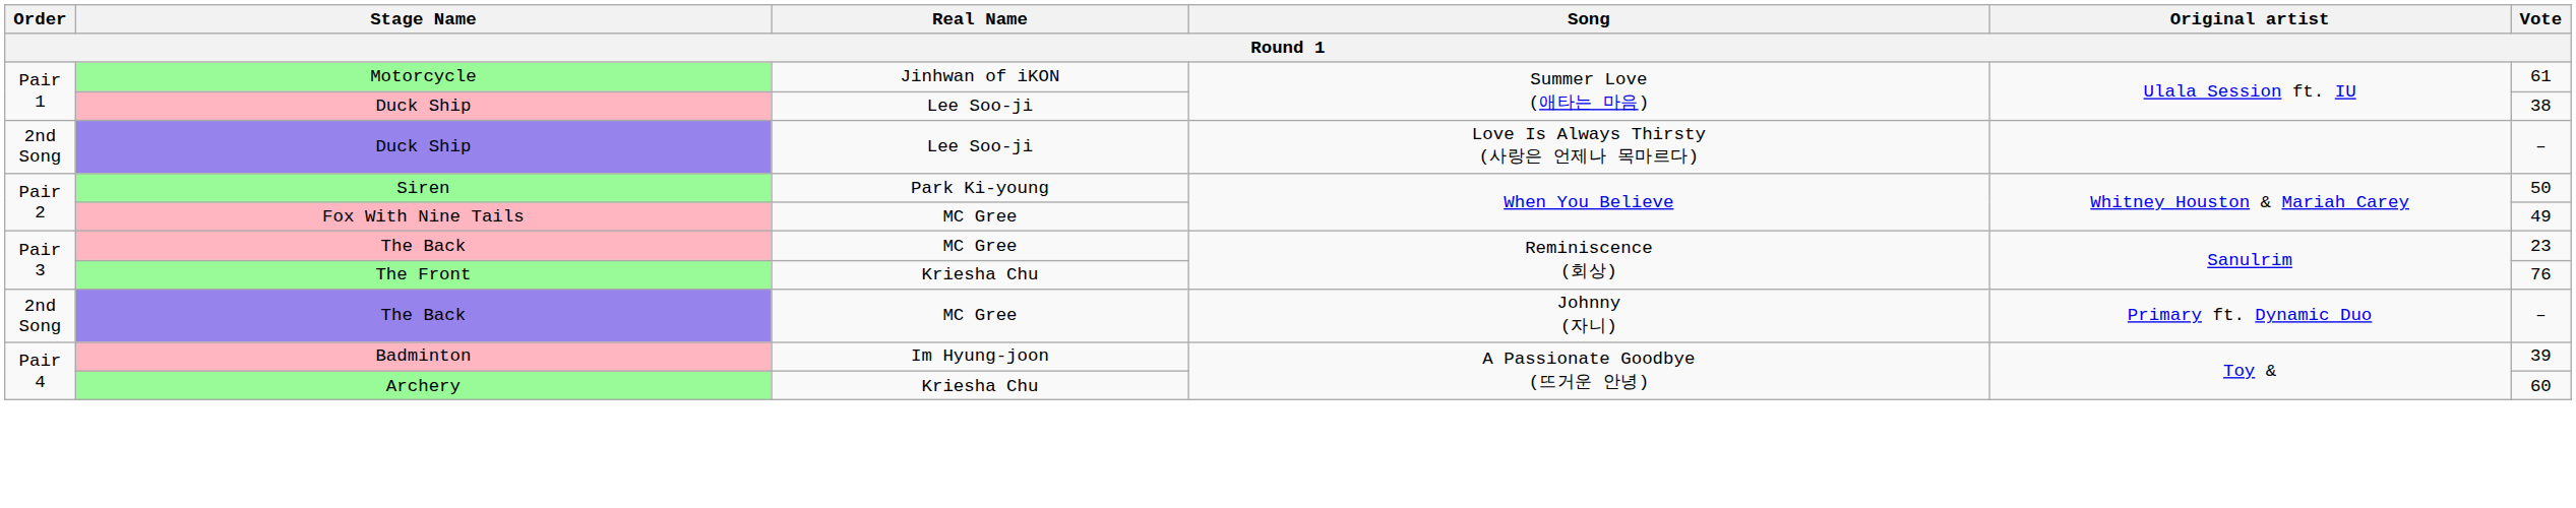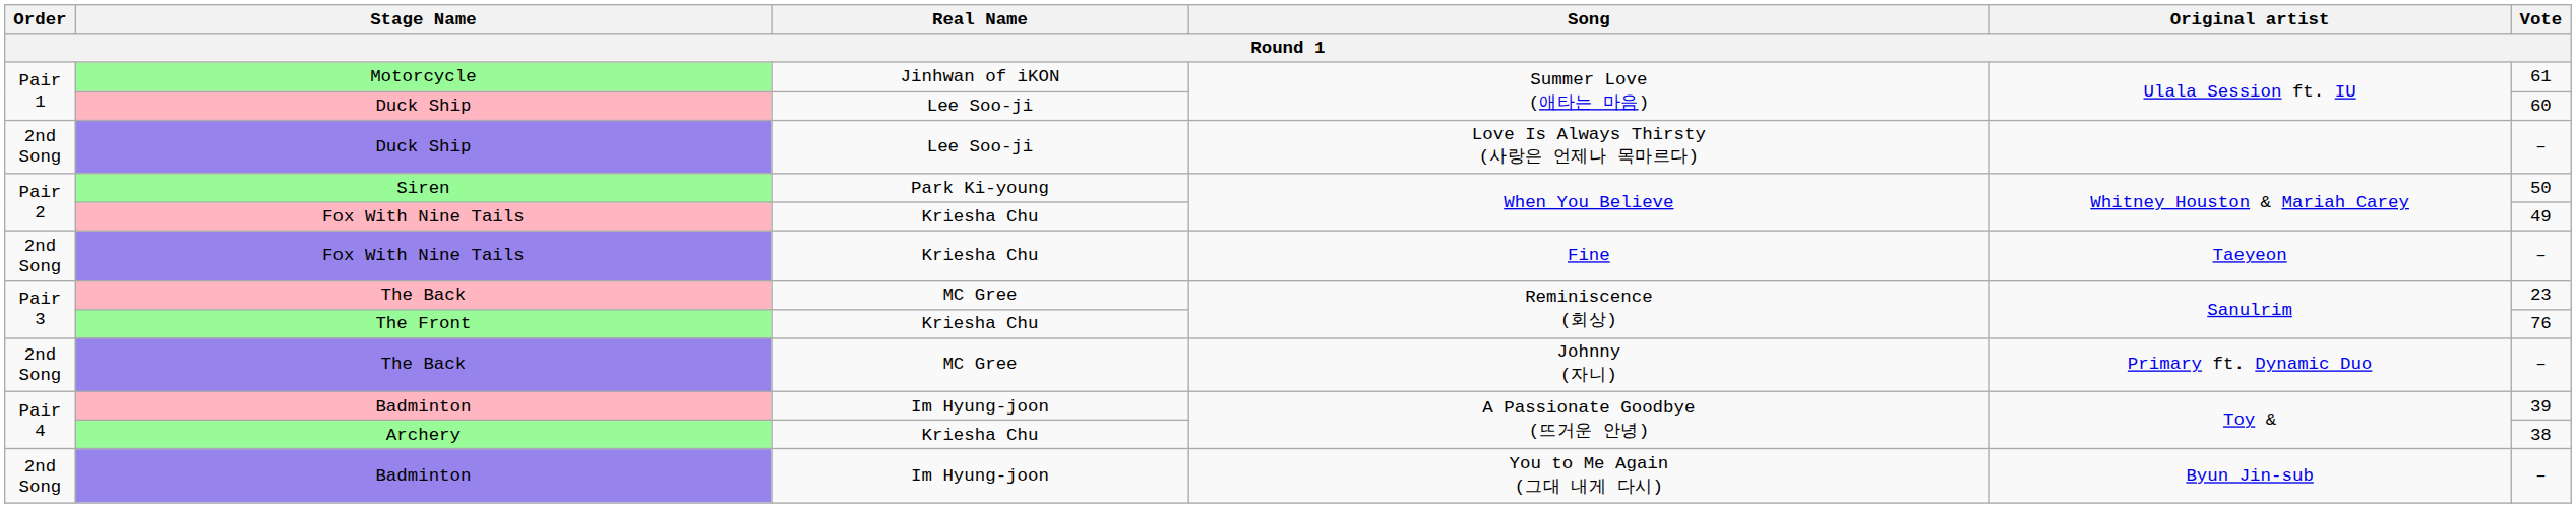Duck Ship / Summer Love (애타는 마음) | Vote: 38 -> 60
Fox With Nine Tails / When You Believe | Real Name: MC Gree -> Kriesha Chu
+ row: 2nd Song | Fox With Nine Tails | Kriesha Chu | Fine | Taeyeon | –
Archery | Vote: 60 -> 38
+ row: 2nd Song | Badminton | Im Hyung-joon | You to Me Again (그대 내게 다시) | Byun Jin-sub | –
